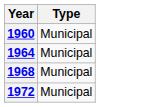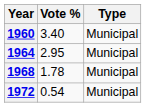+ column: Vote % | 3.40 | 2.95 | 1.78 | 0.54
